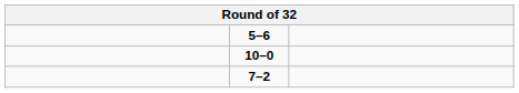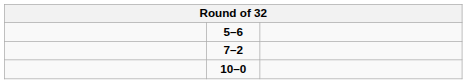rows swapped: 10–0 <-> 7–2
